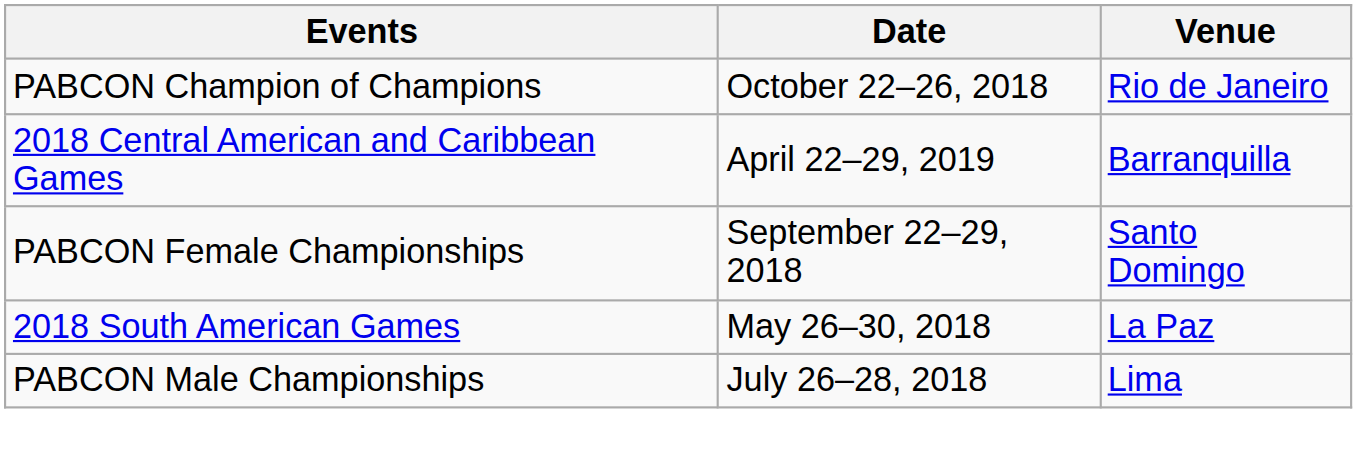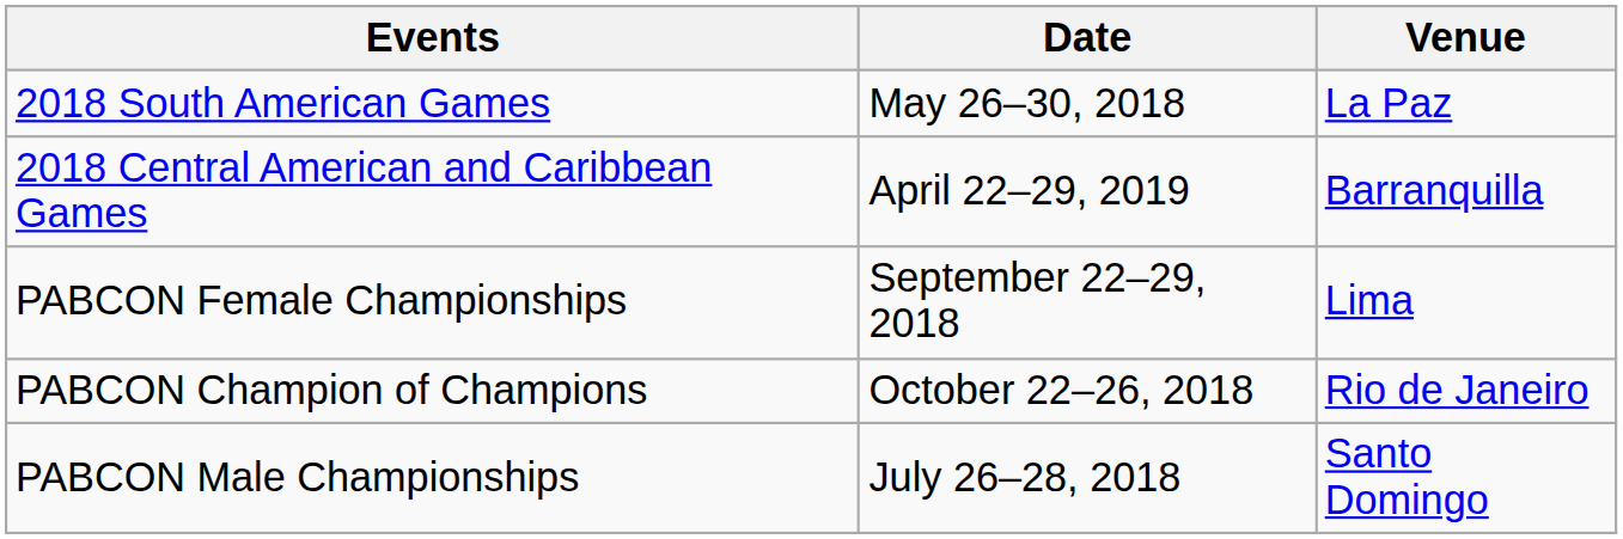rows swapped: 2018 South American Games <-> PABCON Champion of Champions
PABCON Female Championships | Venue: Santo Domingo -> Lima
PABCON Male Championships | Venue: Lima -> Santo Domingo
